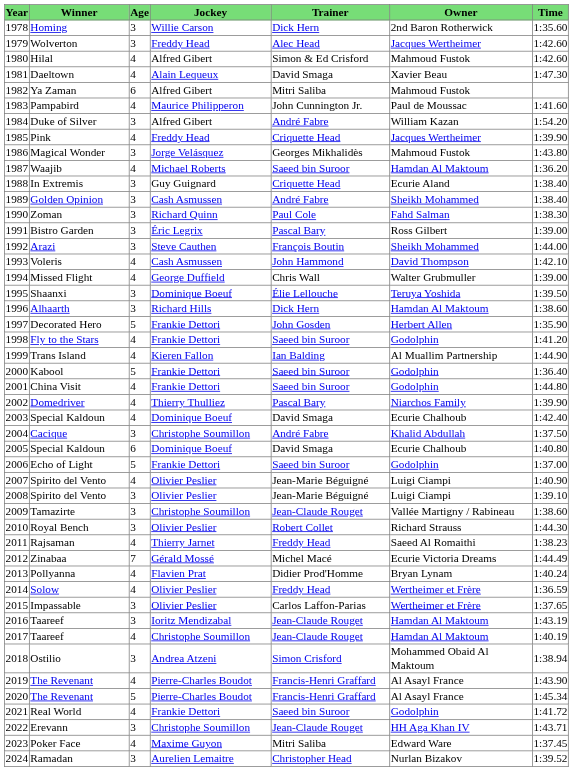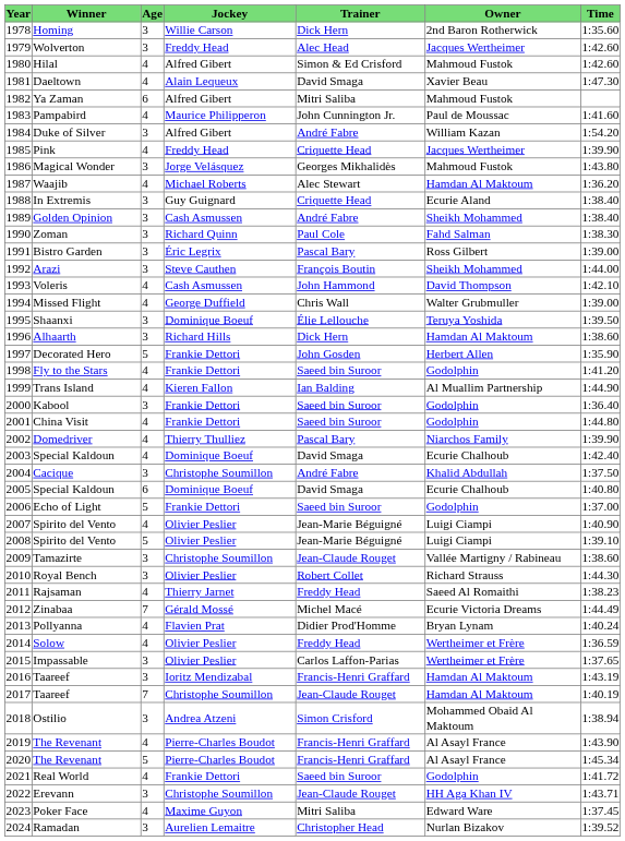Waajib | Trainer: Saeed bin Suroor -> Alec Stewart
Kabool | Age: 5 -> 3
2008 / Spirito del Vento | Age: 3 -> 5
2016 / Taareef | Trainer: Jean-Claude Rouget -> Francis-Henri Graffard
2017 / Taareef | Age: 4 -> 7
